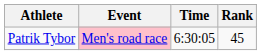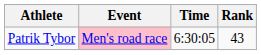Patrik Tybor | Rank: 45 -> 43
